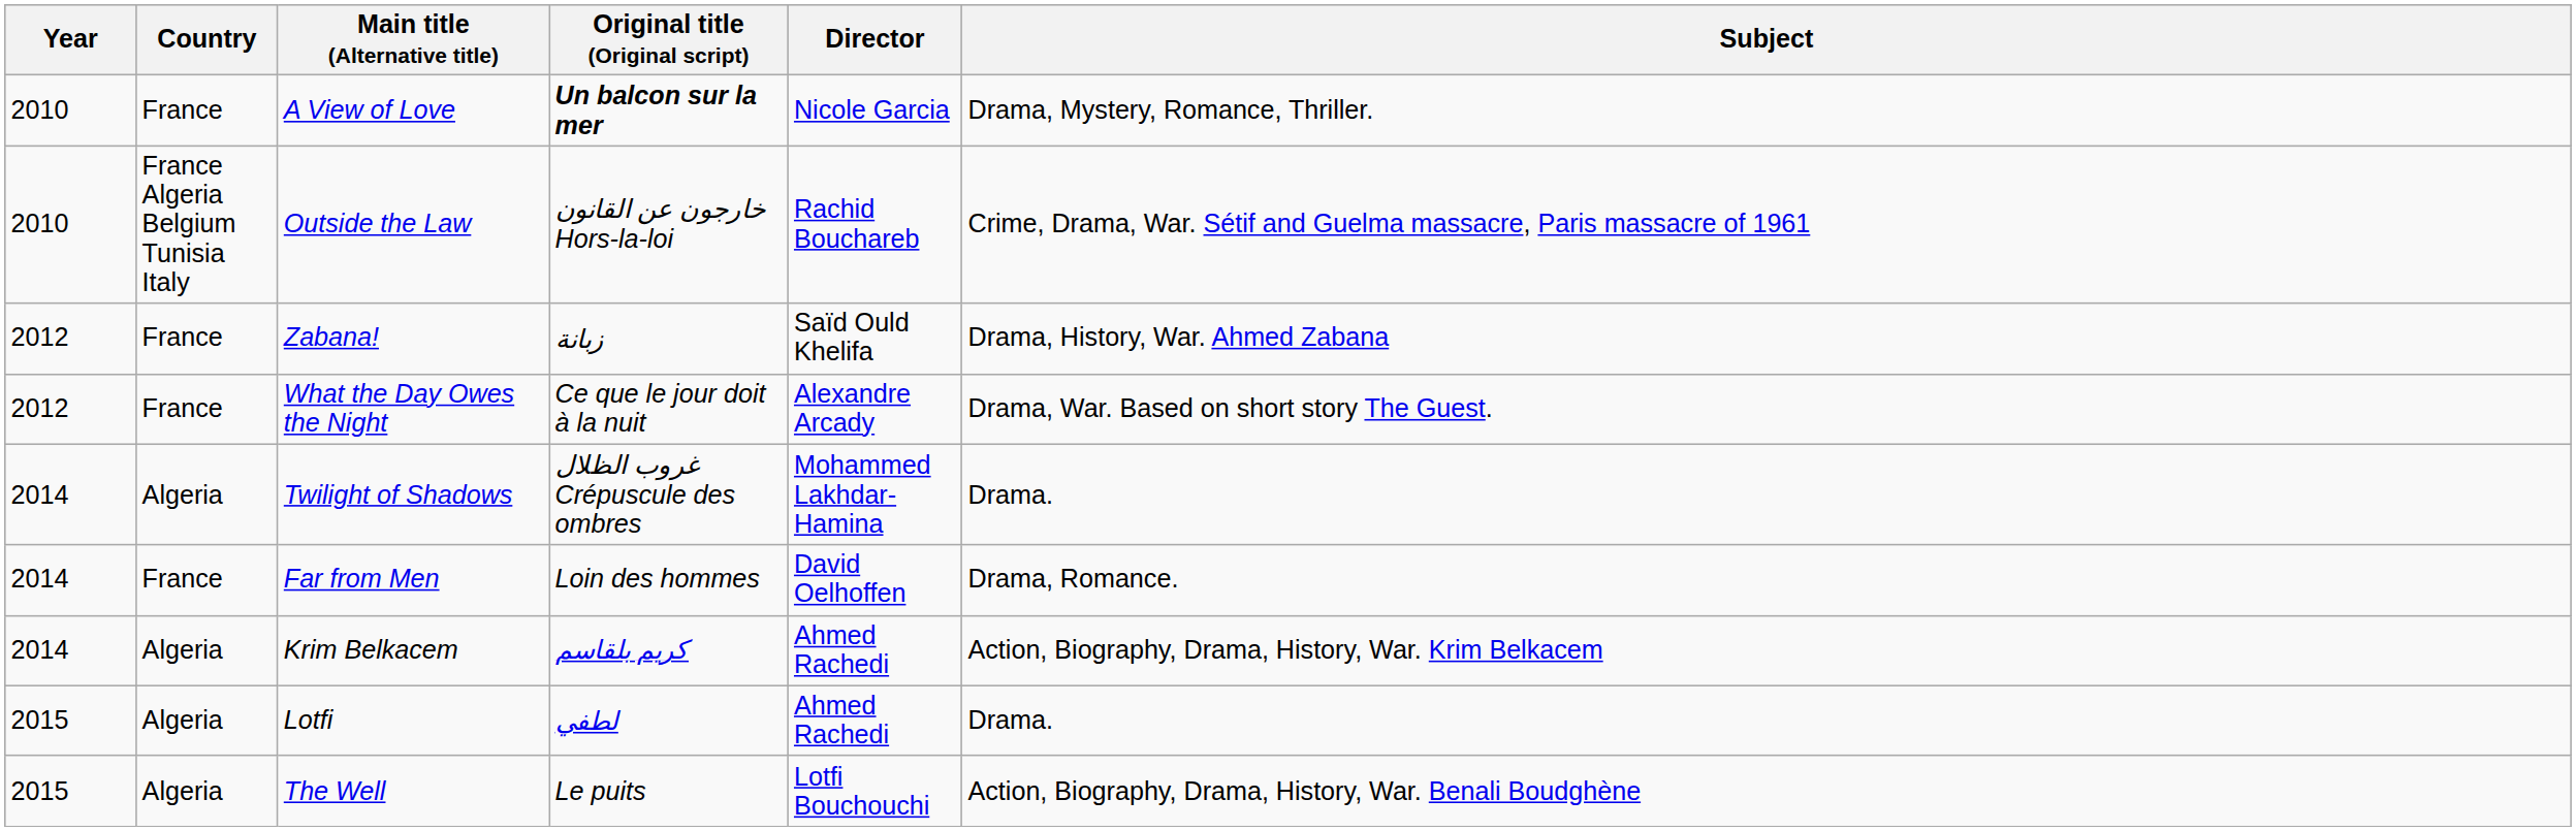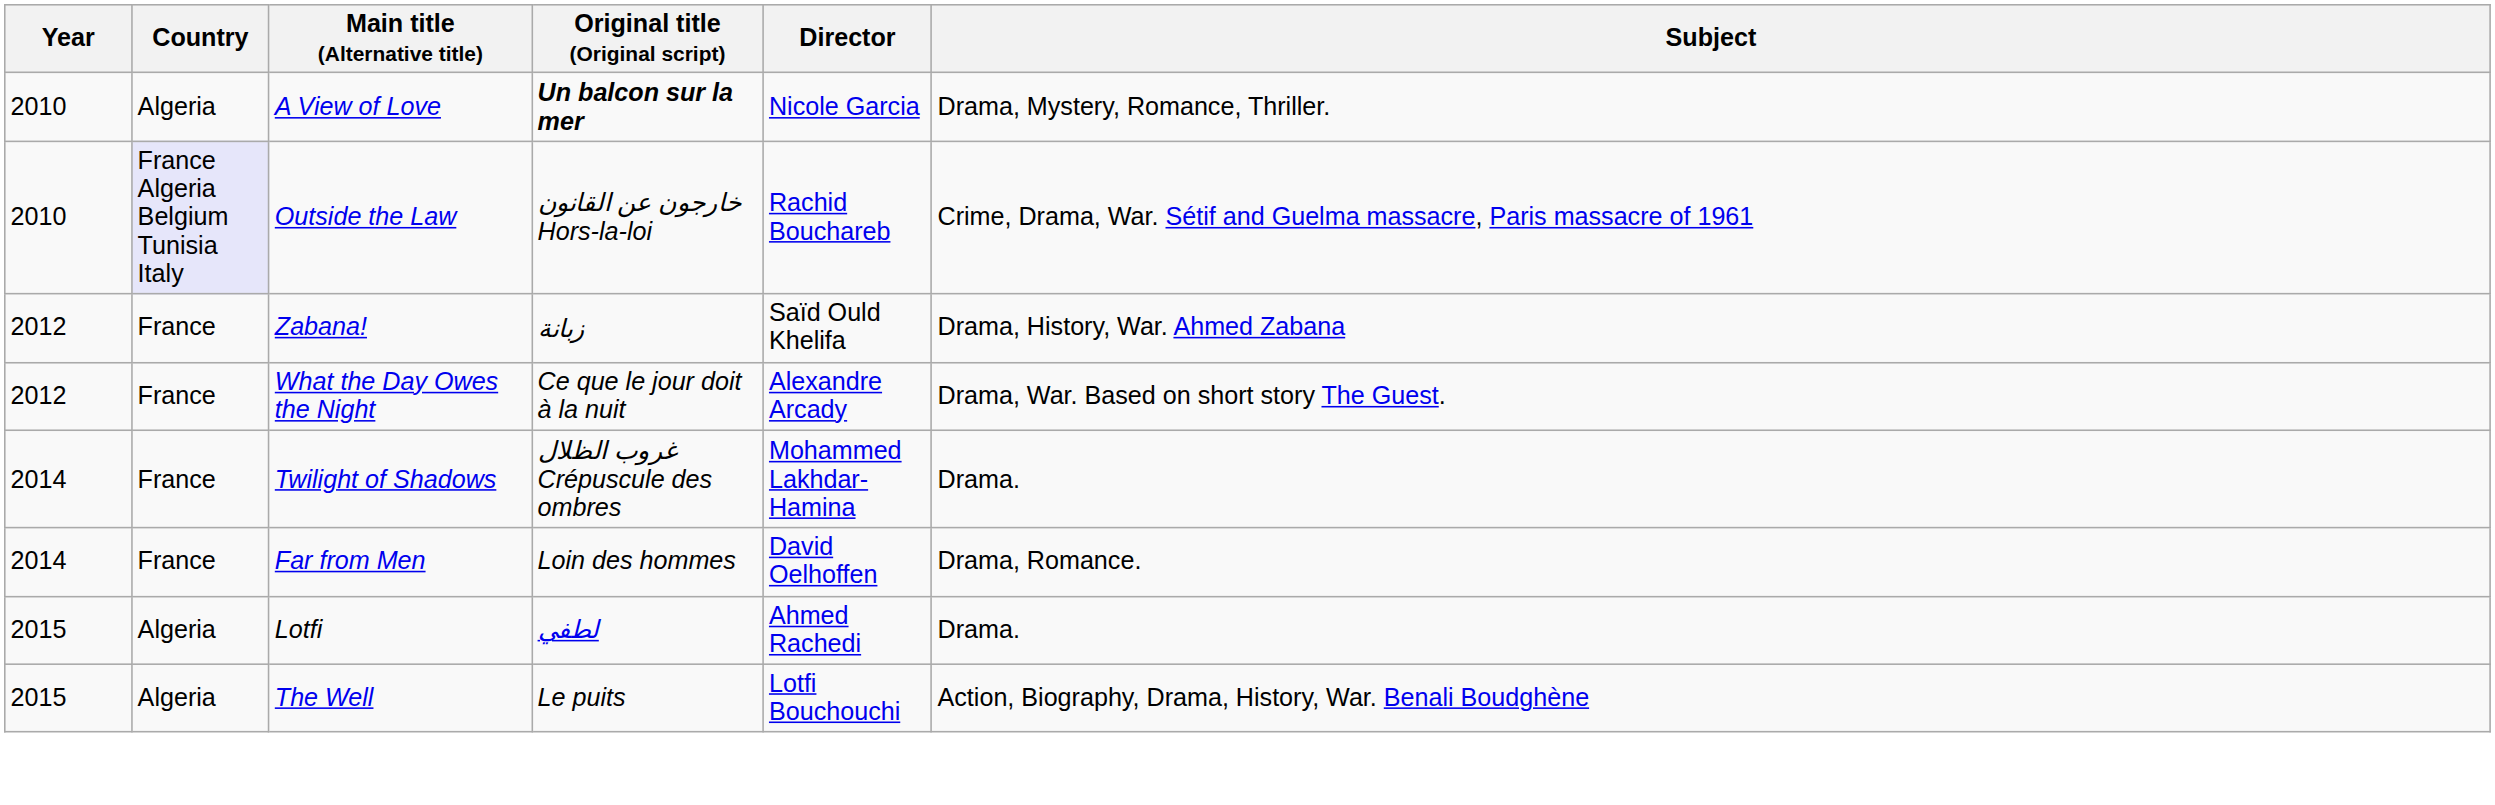A View of Love | Country: France -> Algeria
Outside the Law | Country: no background -> lavender background
Twilight of Shadows | Country: Algeria -> France
- row: 2014 | Algeria | Krim Belkacem | كريم بلقاسم | Ahmed Rachedi | Action, Biography, Drama, History, War. Krim Belkacem
